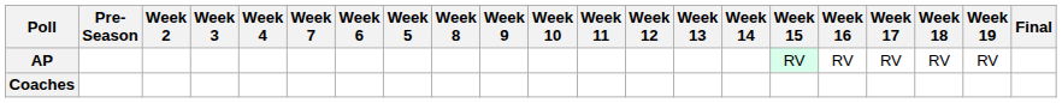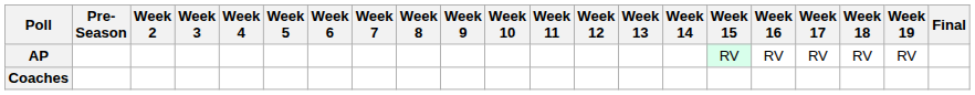columns swapped: Week 5 <-> Week 7
